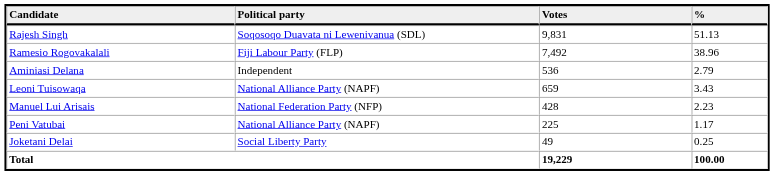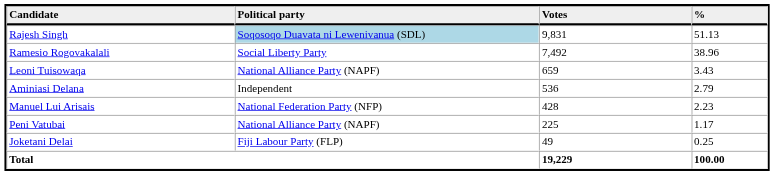Rajesh Singh | Political party: no background -> lightblue background
Ramesio Rogovakalali | Political party: Fiji Labour Party (FLP) -> Social Liberty Party
rows swapped: Leoni Tuisowaqa <-> Aminiasi Delana
Joketani Delai | Political party: Social Liberty Party -> Fiji Labour Party (FLP)
